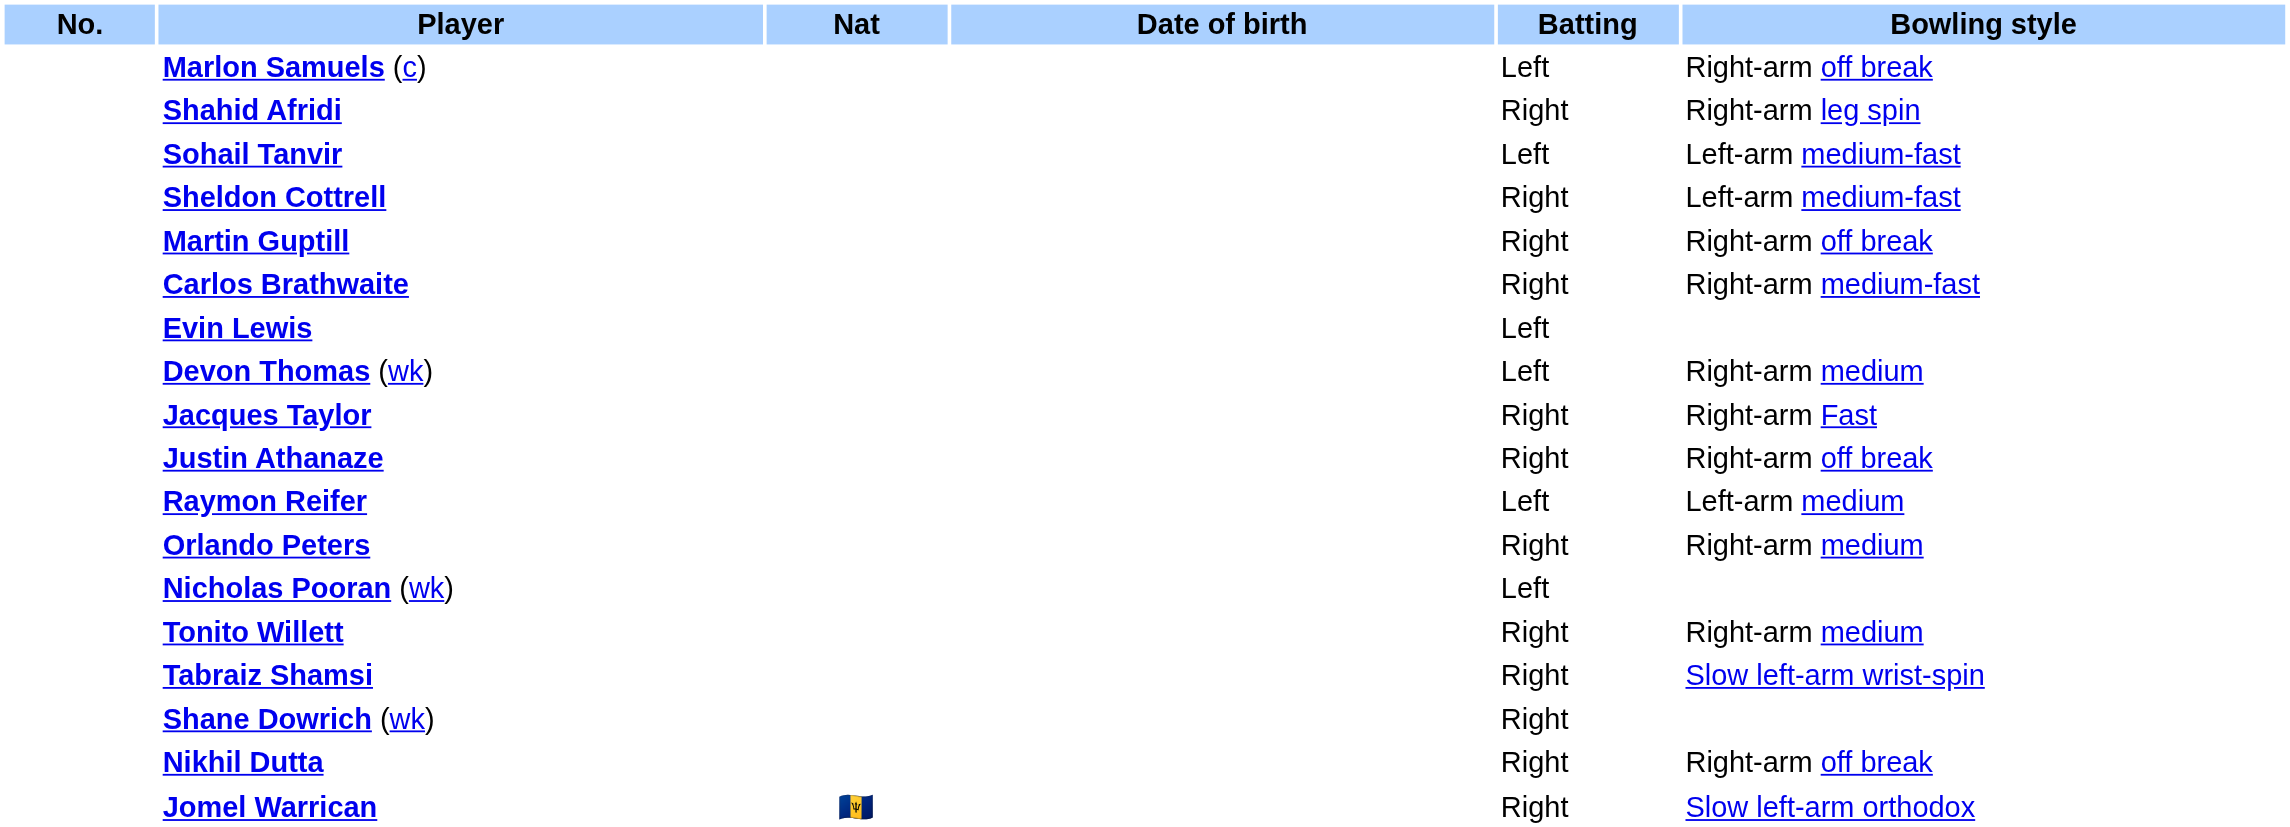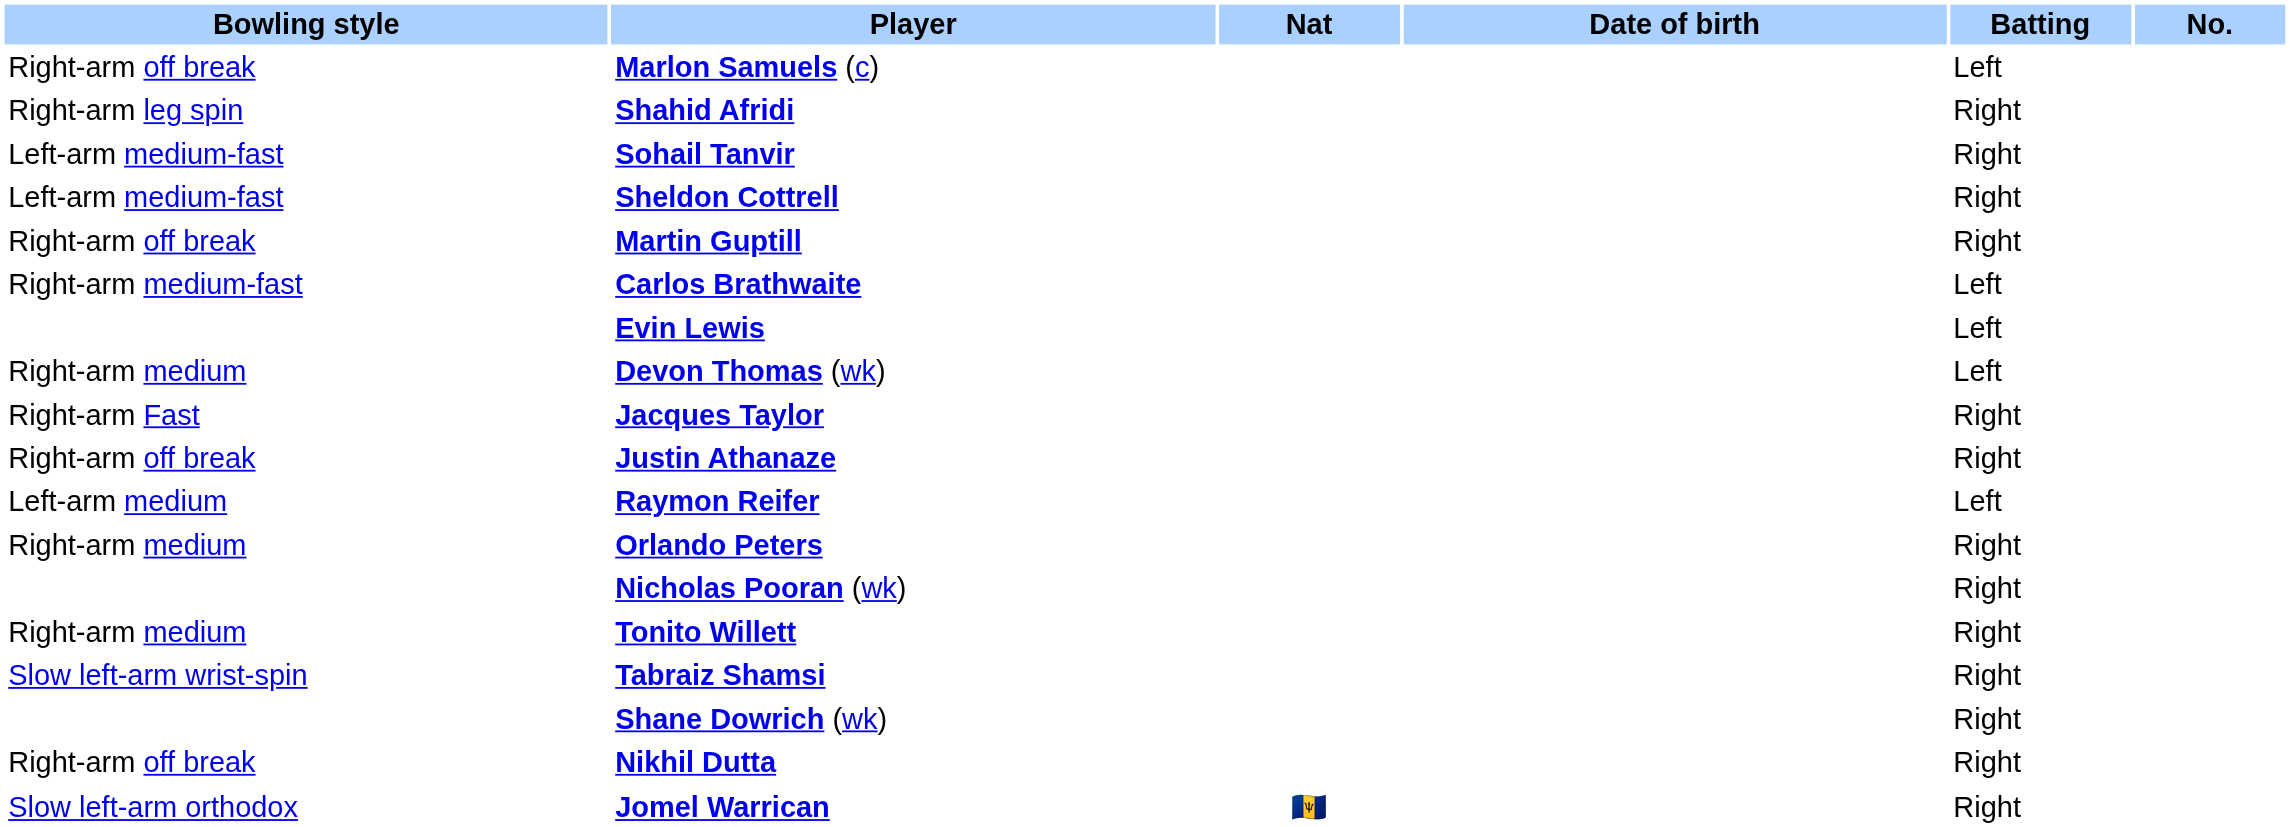columns swapped: No. <-> Bowling style
Sohail Tanvir | Batting: Left -> Right
Carlos Brathwaite | Batting: Right -> Left
Nicholas Pooran (wk) | Batting: Left -> Right
